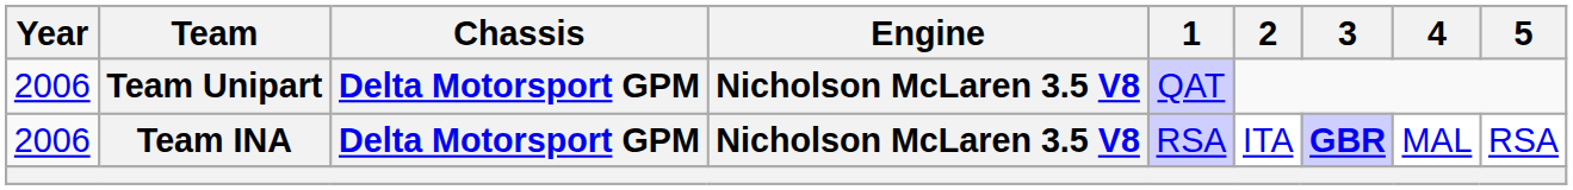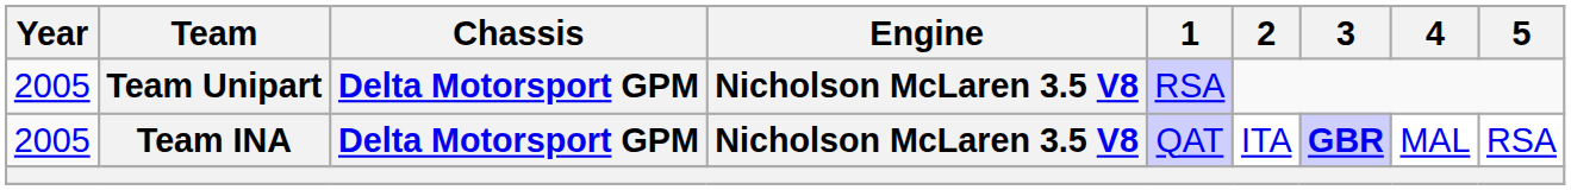Team Unipart | Year: 2006 -> 2005
Team Unipart | 1: QAT -> RSA
Team INA | Year: 2006 -> 2005
Team INA | 1: RSA -> QAT
